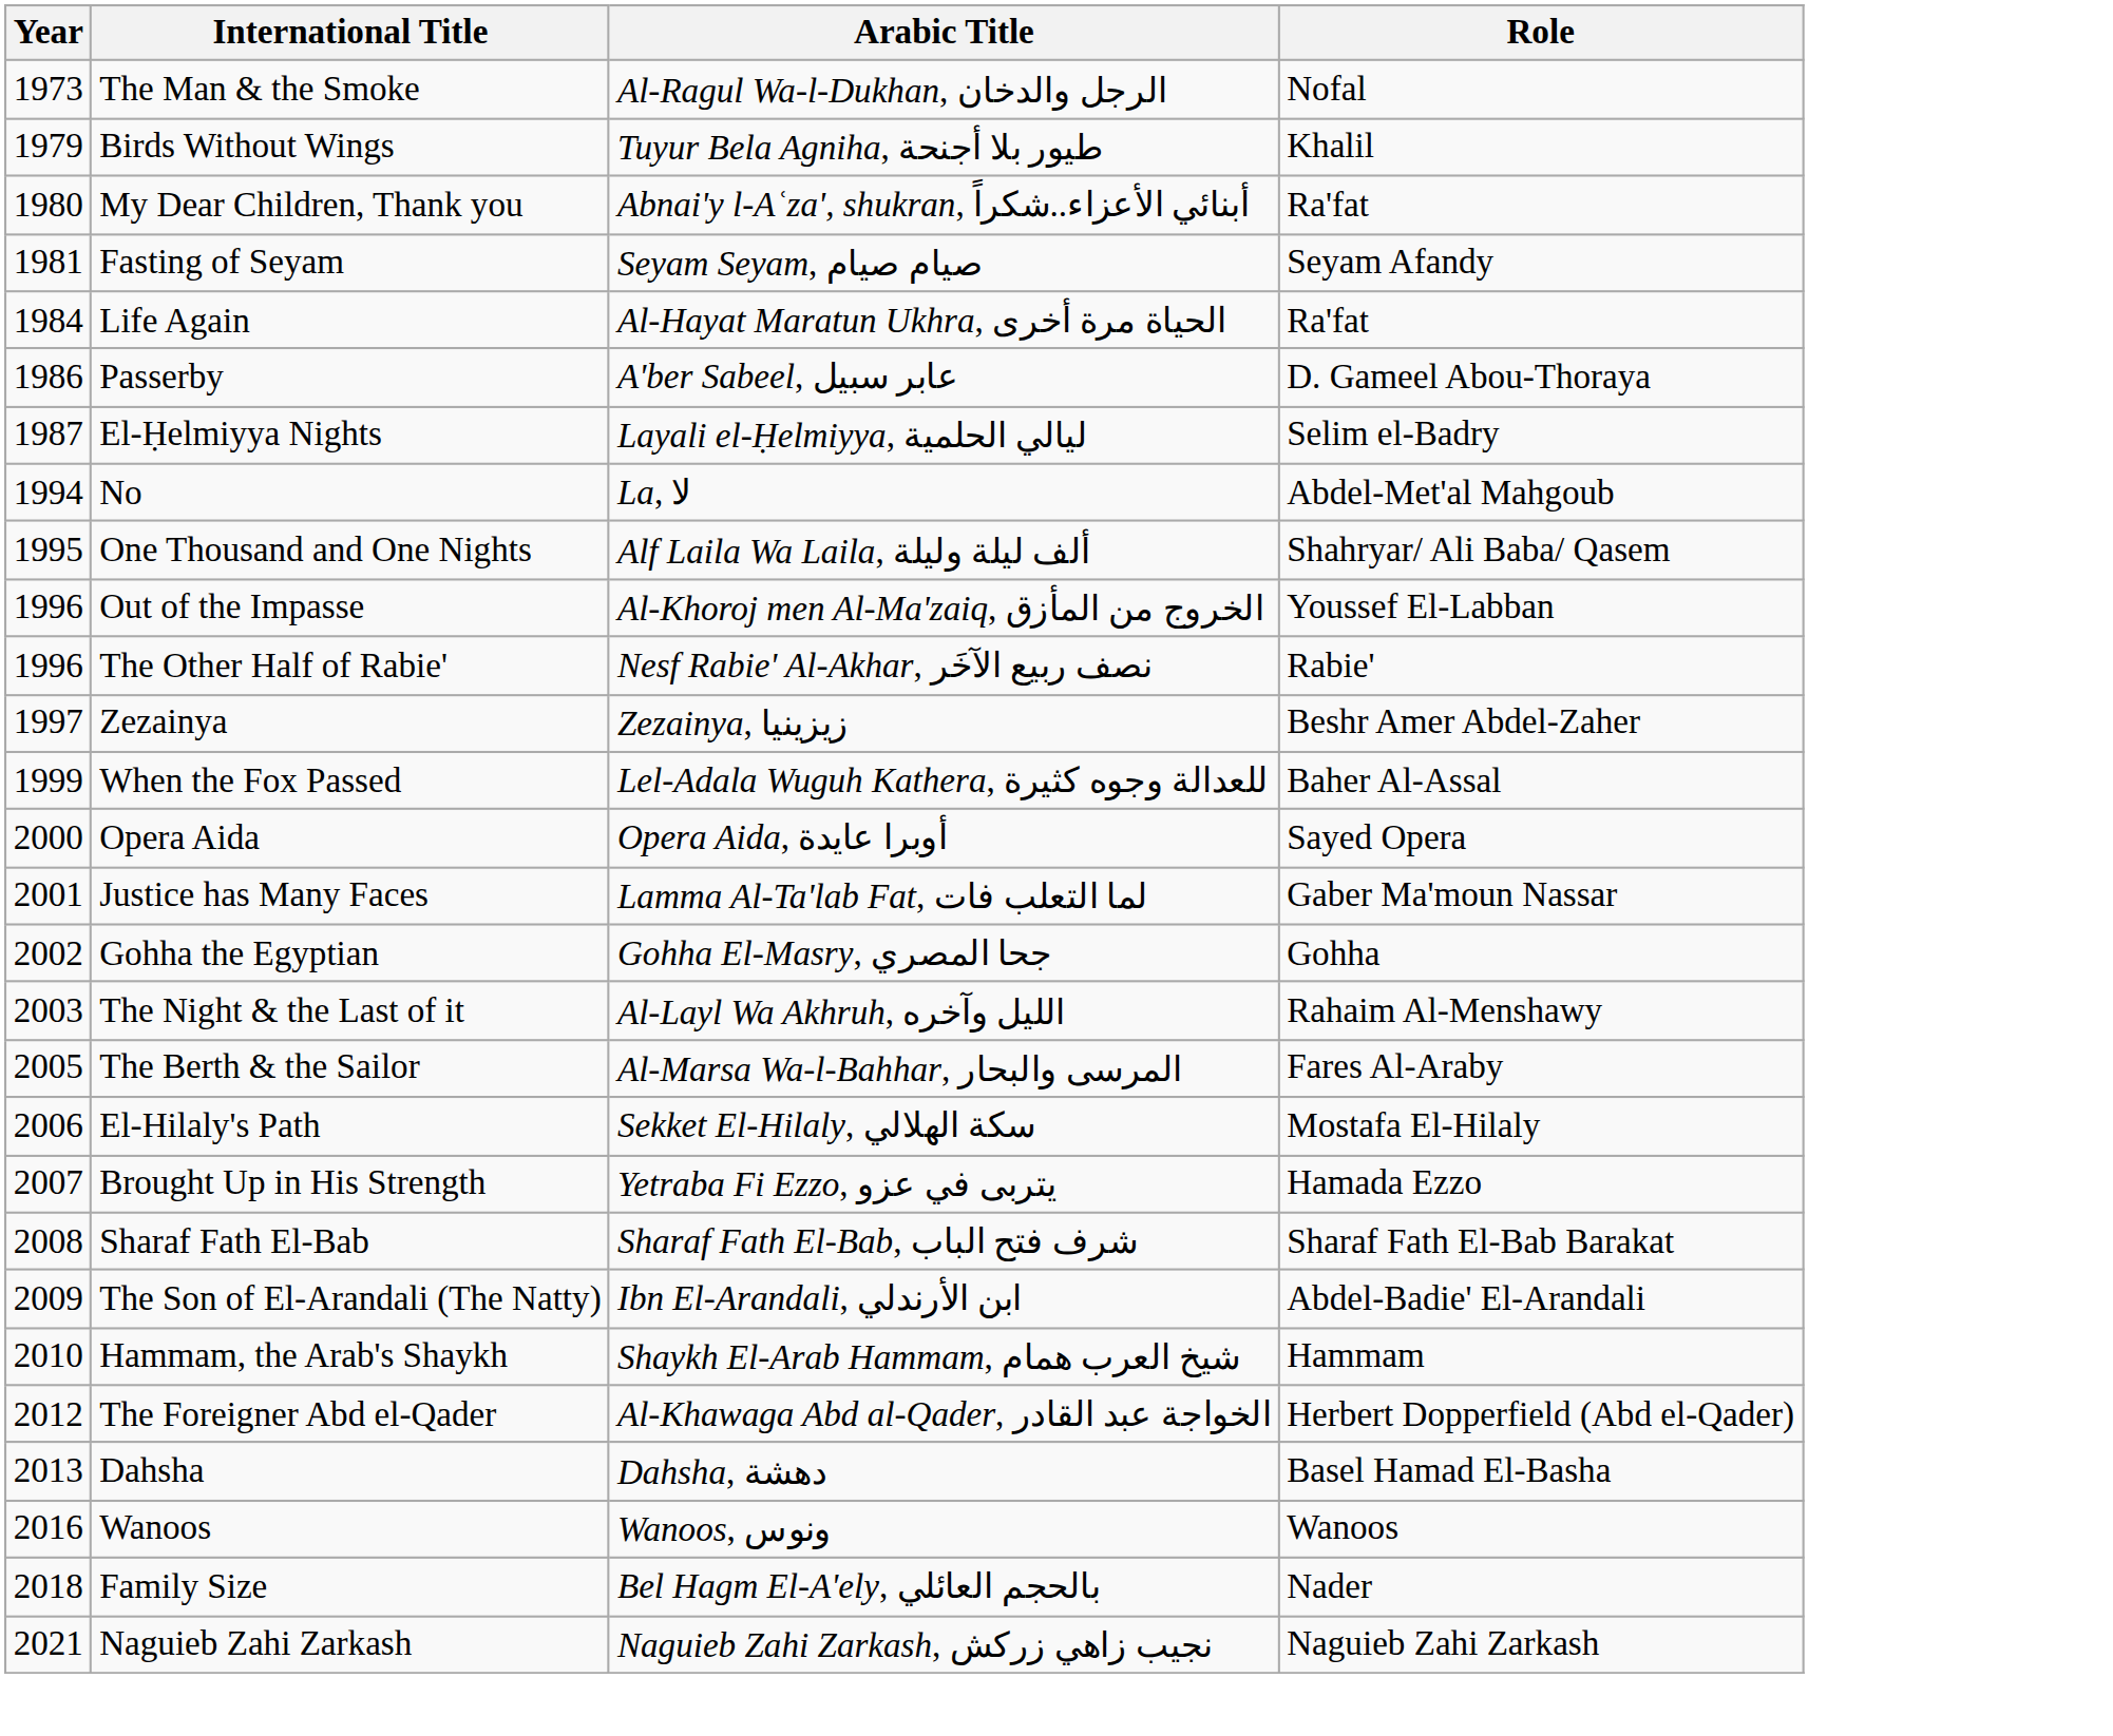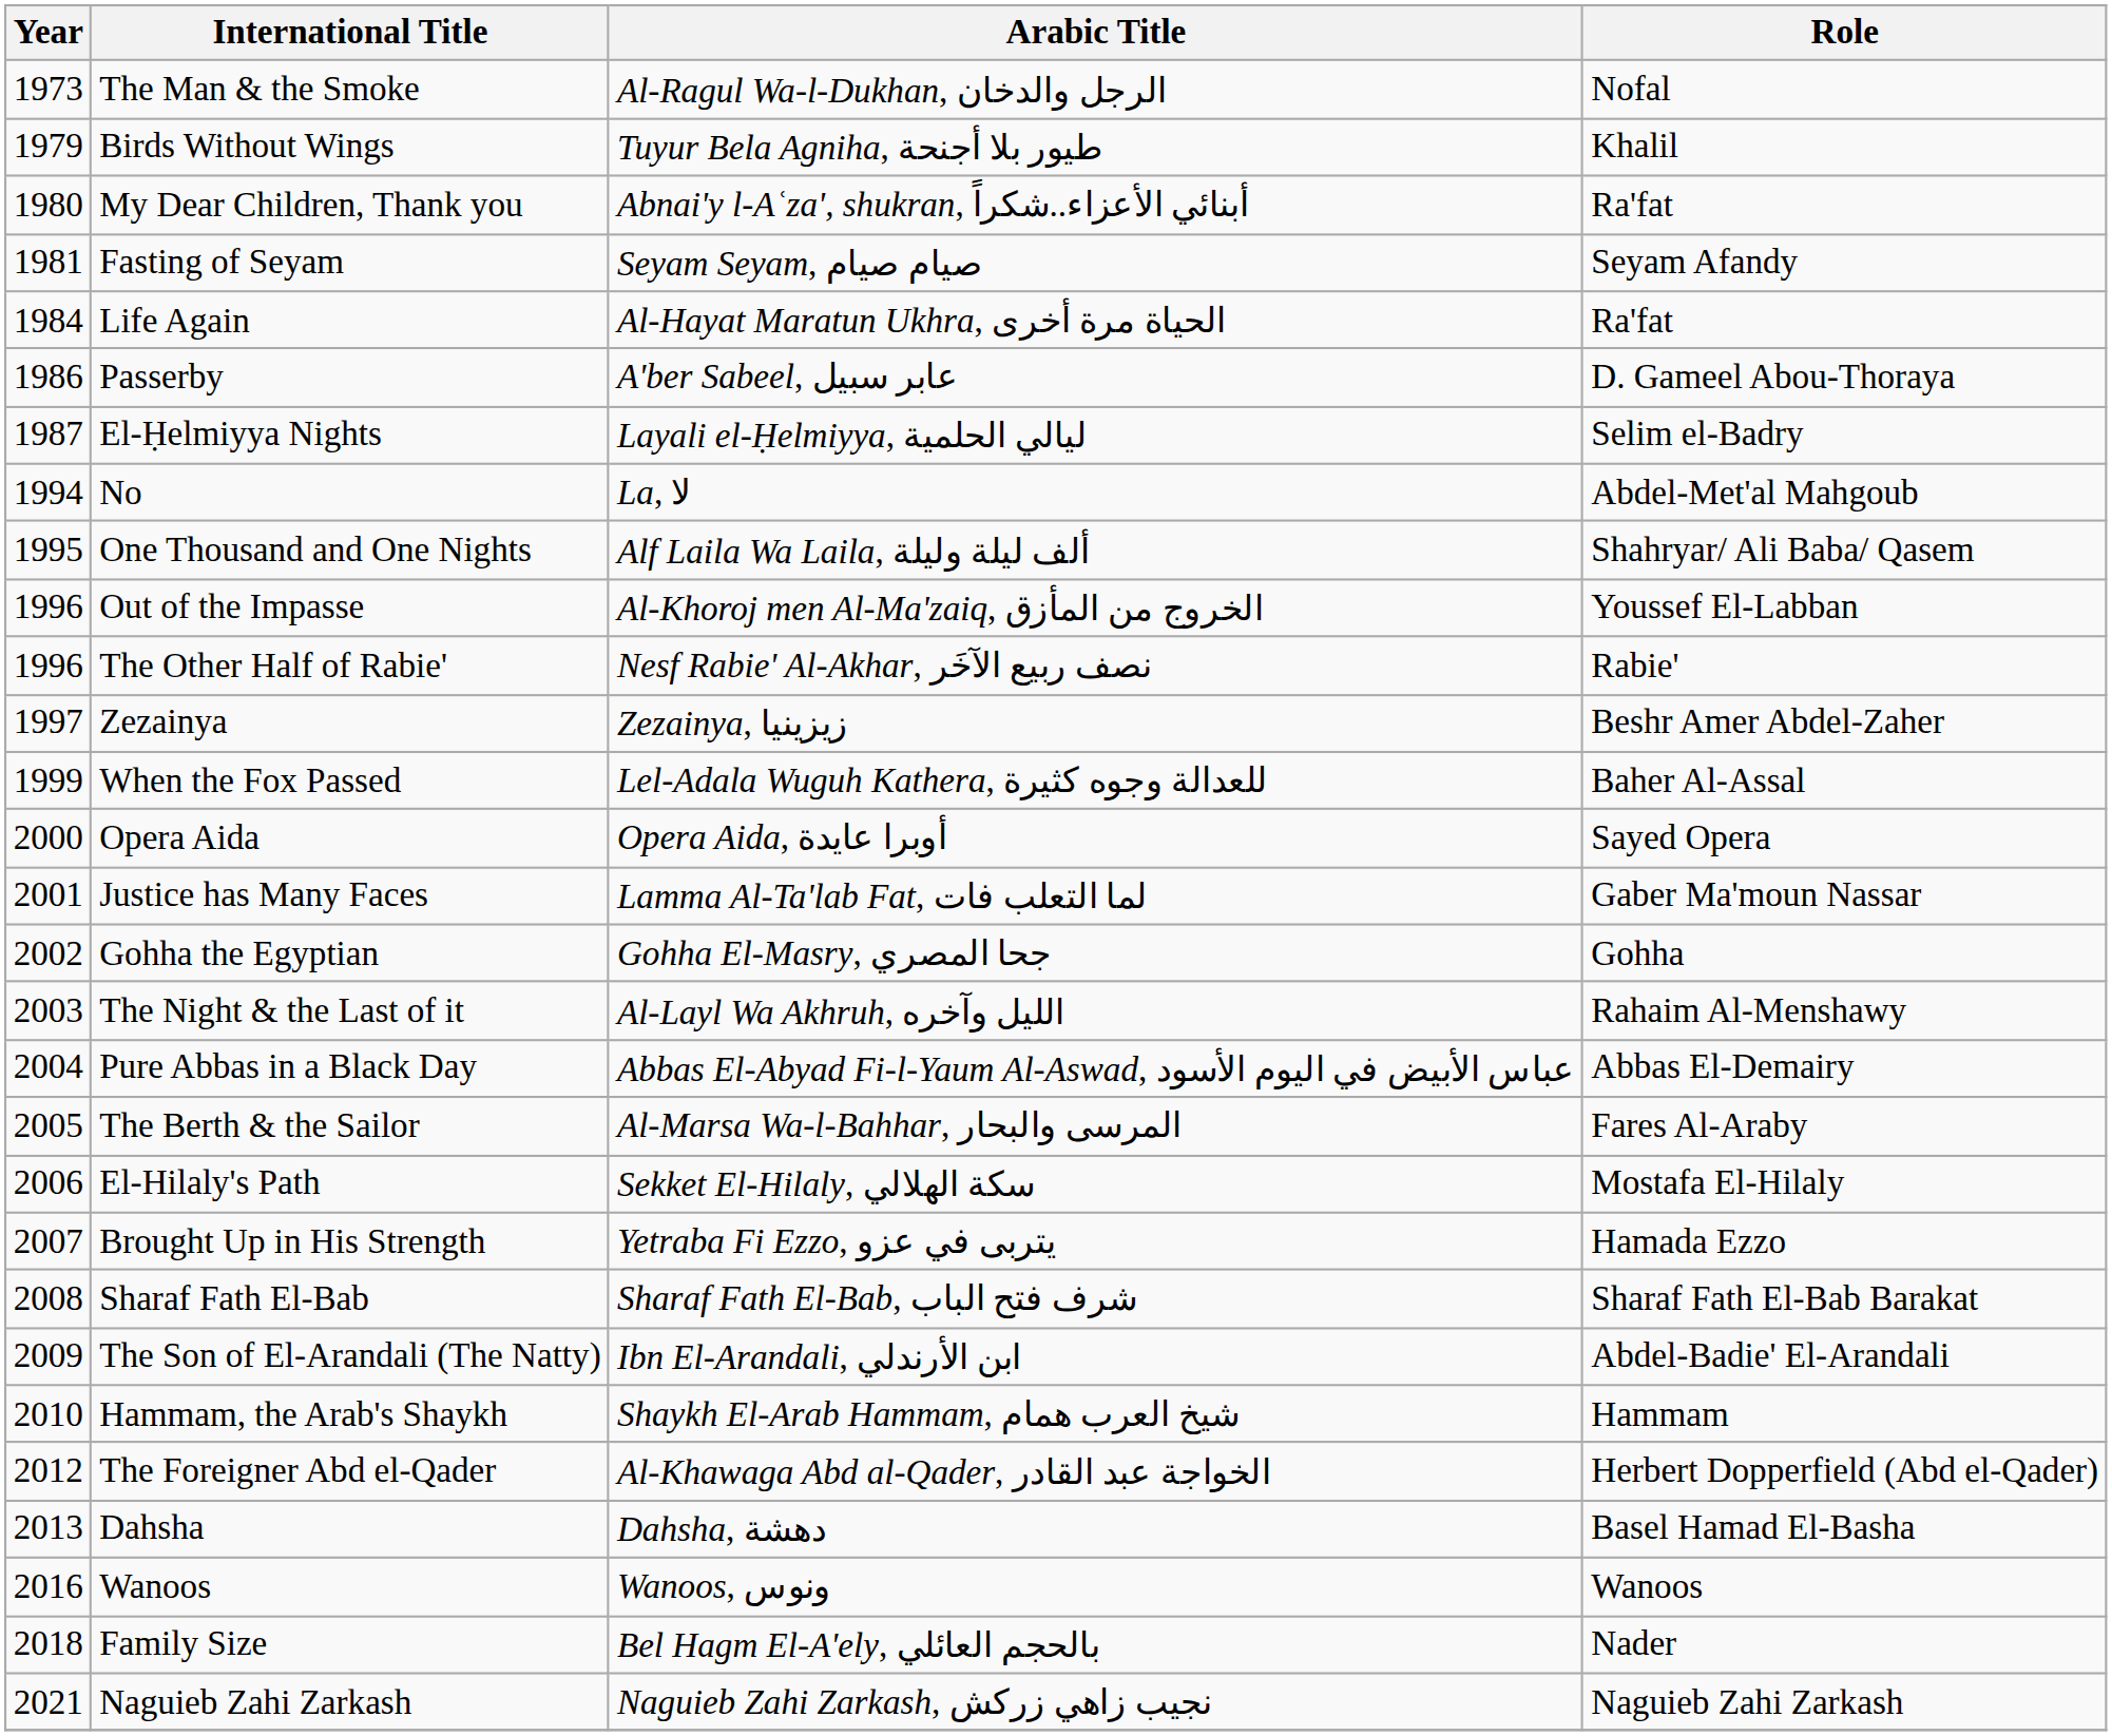+ row: 2004 | Pure Abbas in a Black Day | Abbas El-Abyad Fi-l-Yaum Al-Aswad, عباس الأبيض في اليوم الأسود | Abbas El-Demairy
